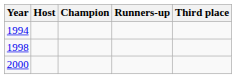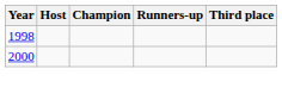- row: 1994
